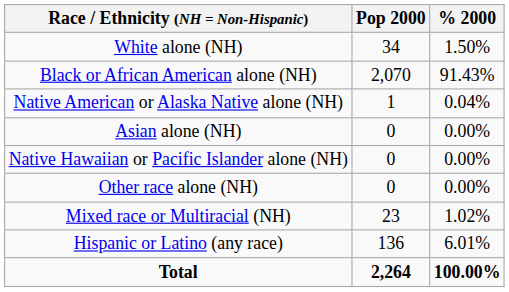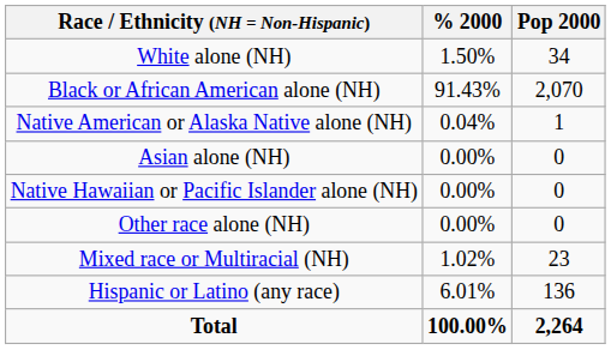columns swapped: Pop 2000 <-> % 2000
